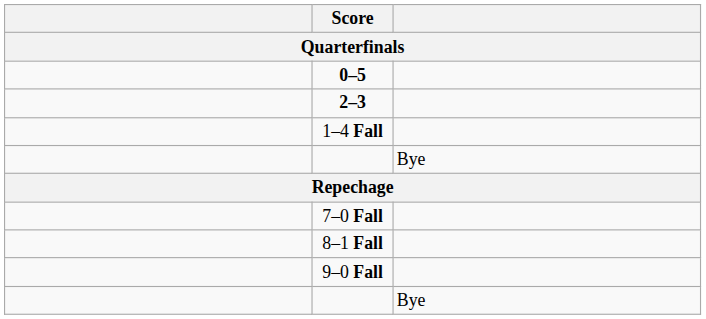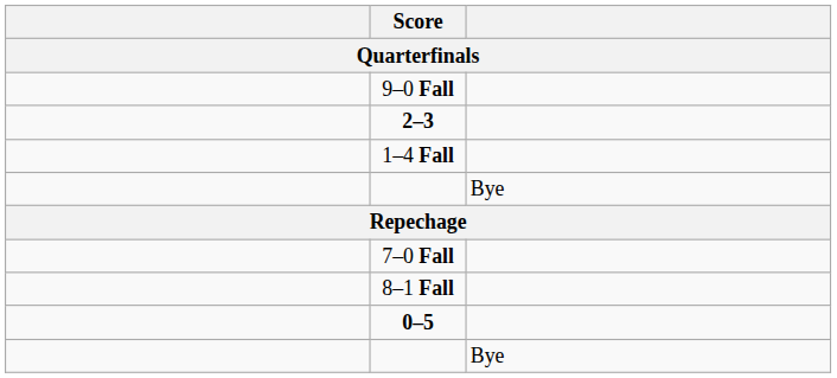rows swapped: 9–0 Fall <-> 0–5
